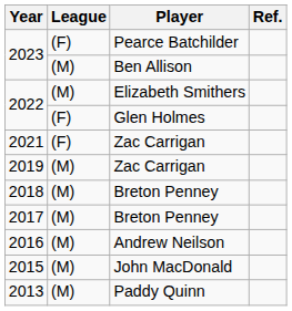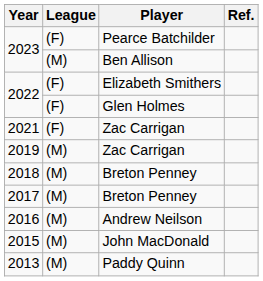2022 / Elizabeth Smithers | League: (M) -> (F)
